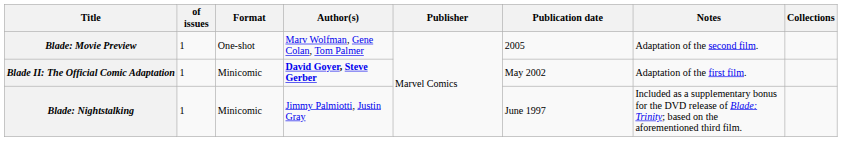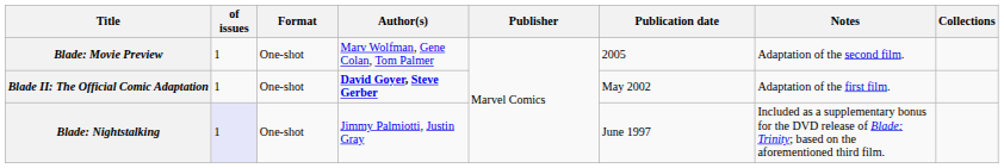Blade II: The Official Comic Adaptation | Format: Minicomic -> One-shot
Blade: Nightstalking | of issues: no background -> lavender background
Blade: Nightstalking | Format: Minicomic -> One-shot
